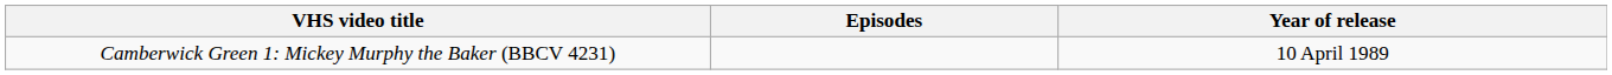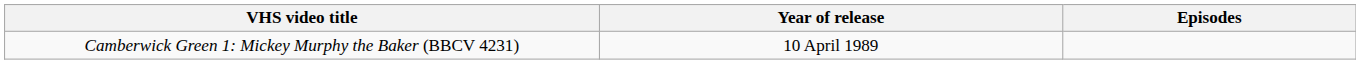columns swapped: Year of release <-> Episodes
